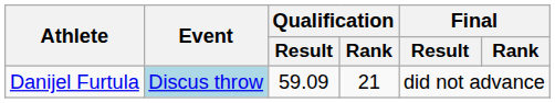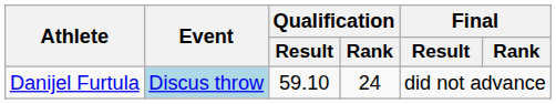Danijel Furtula | Qualification / Result: 59.09 -> 59.10
Danijel Furtula | Qualification / Rank: 21 -> 24
